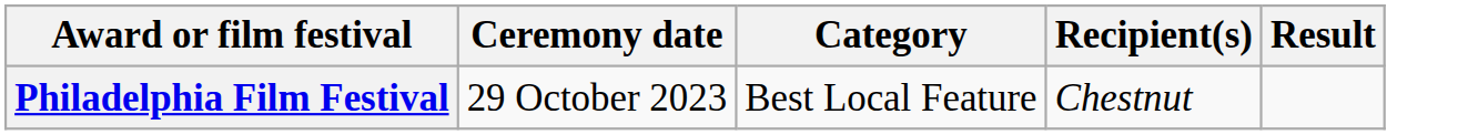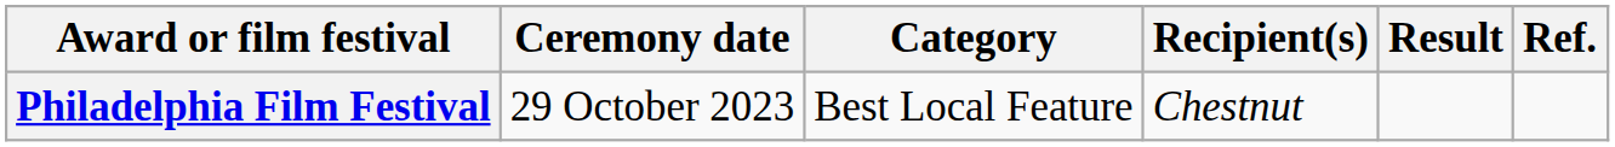+ column: Ref.
